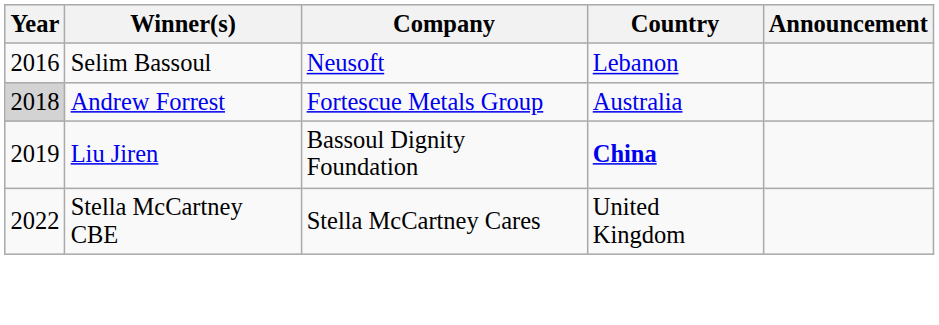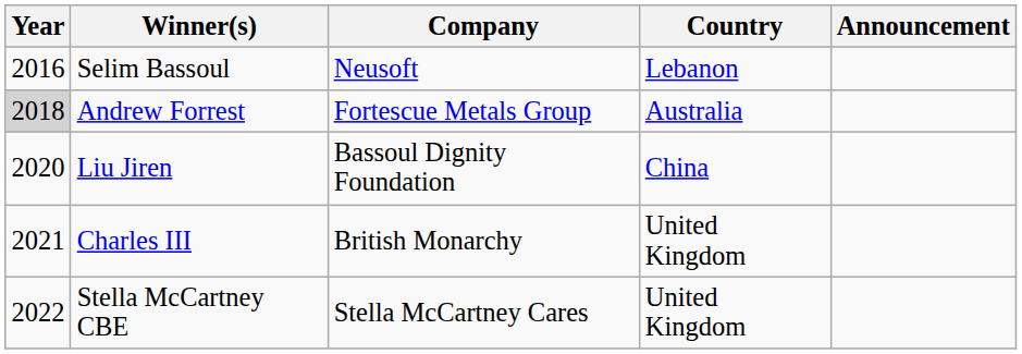Liu Jiren | Year: 2019 -> 2020
Liu Jiren | Country: bold -> normal
+ row: 2021 | Charles III | British Monarchy | United Kingdom
